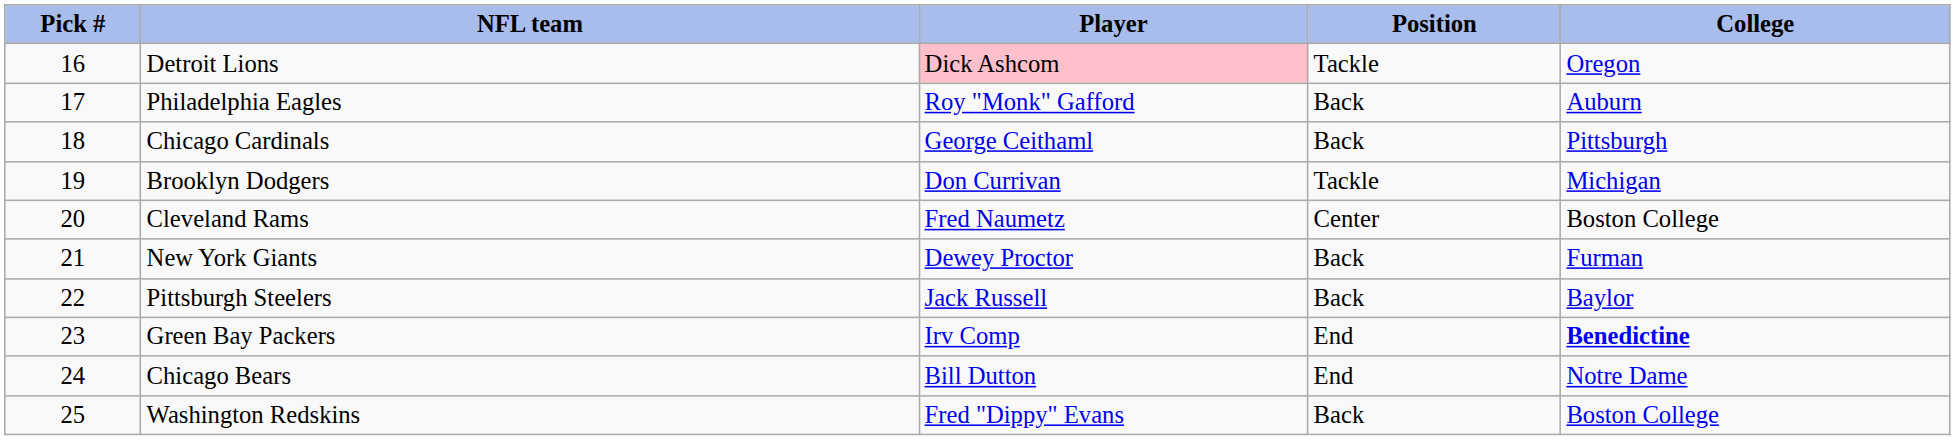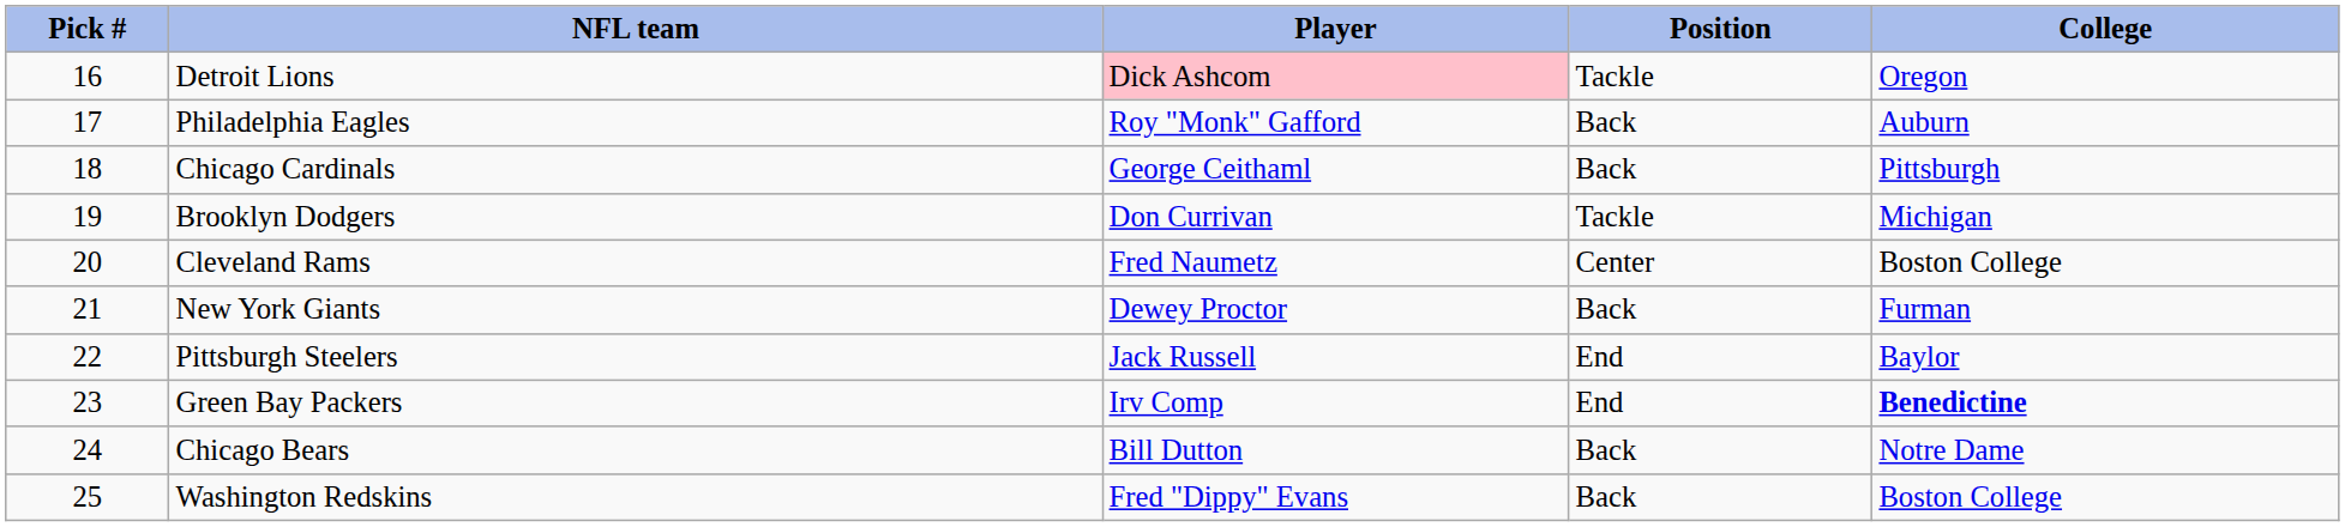Pittsburgh Steelers | Position: Back -> End
Chicago Bears | Position: End -> Back
